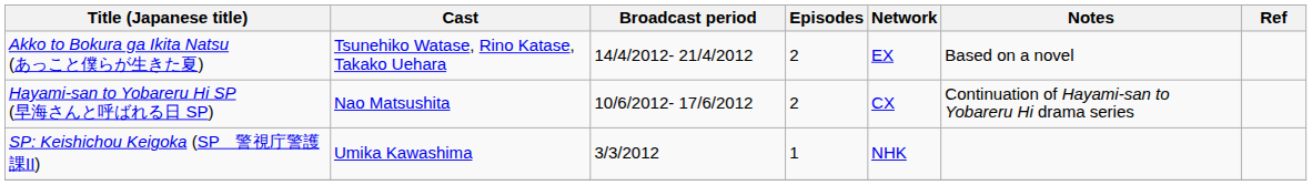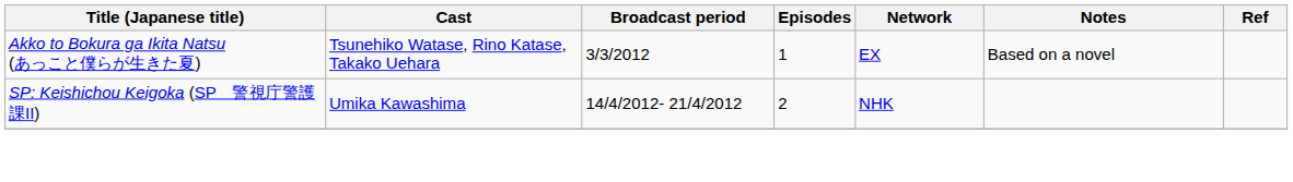Akko to Bokura ga Ikita Natsu (あっこと僕らが生きた夏) | Broadcast period: 14/4/2012- 21/4/2012 -> 3/3/2012
Akko to Bokura ga Ikita Natsu (あっこと僕らが生きた夏) | Episodes: 2 -> 1
- row: Hayami-san to Yobareru Hi SP (早海さんと呼ばれる日 SP) | Nao Matsushita | 10/6/2012- 17/6/2012 | 2 | CX | Continuation of Hayami-san to Yobareru Hi drama series
SP: Keishichou Keigoka (SP 警視庁警護課II) | Broadcast period: 3/3/2012 -> 14/4/2012- 21/4/2012
SP: Keishichou Keigoka (SP 警視庁警護課II) | Episodes: 1 -> 2
